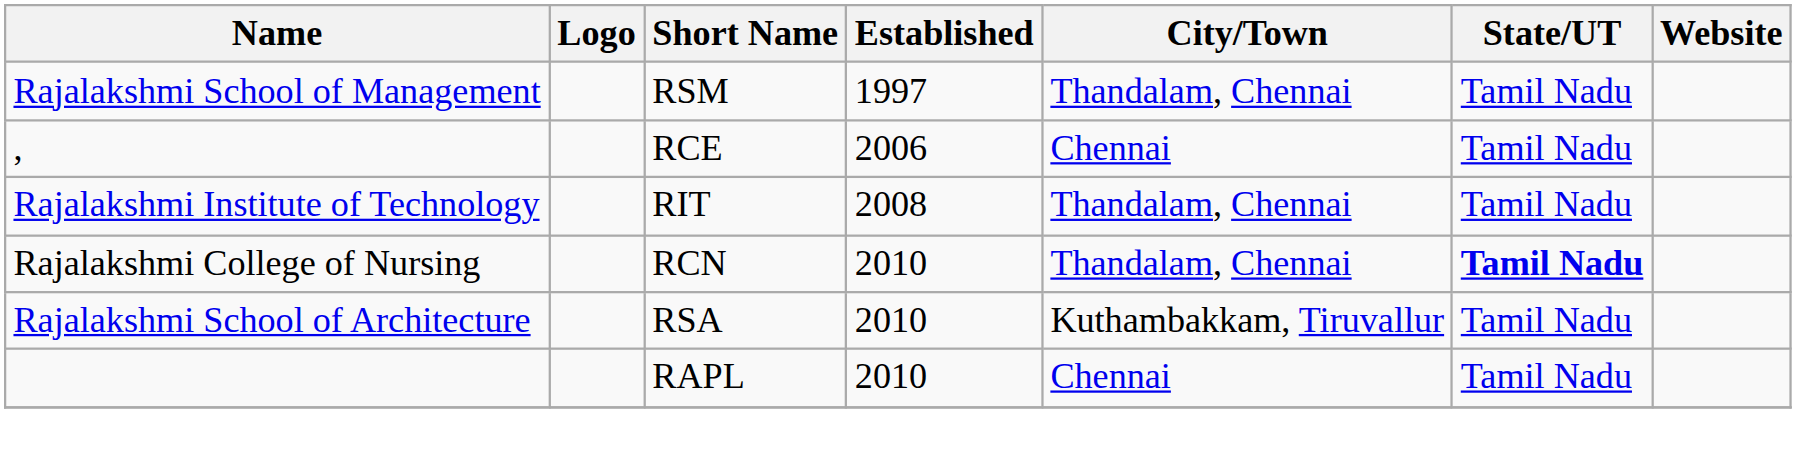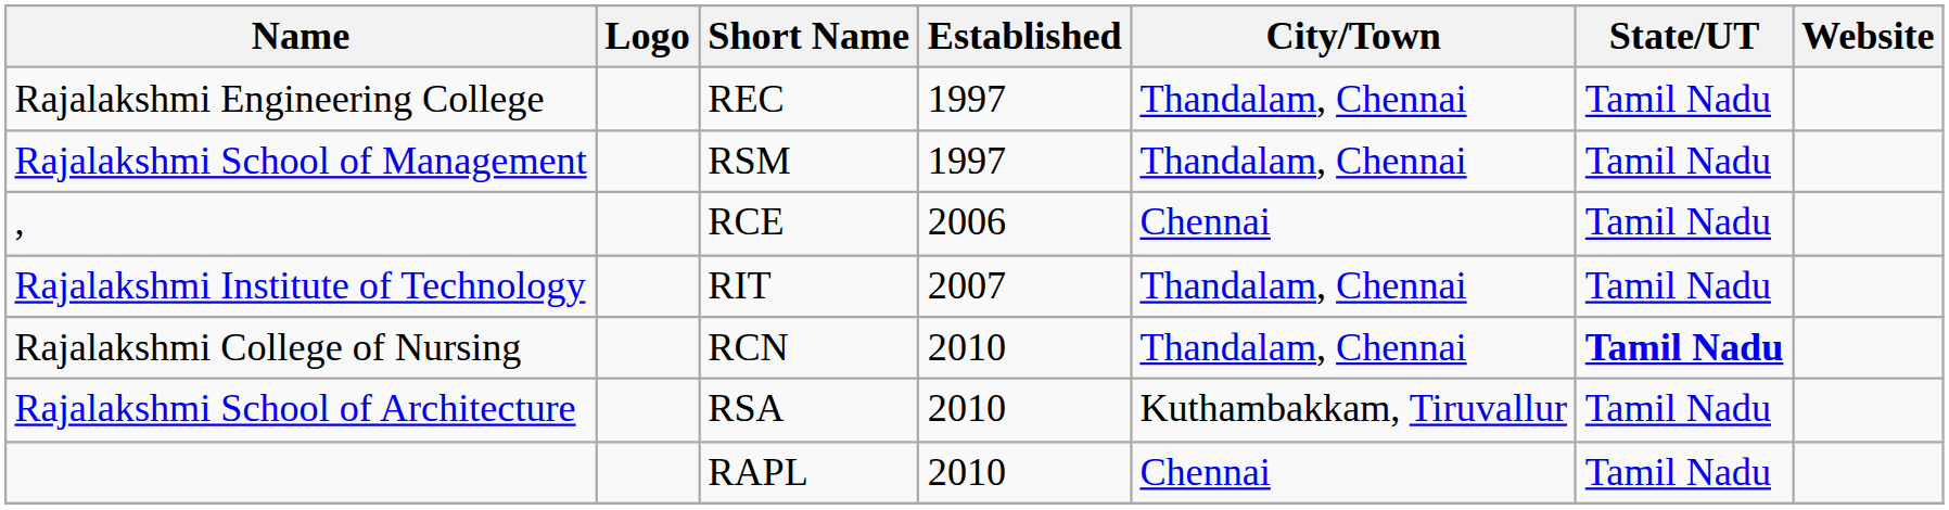+ row: Rajalakshmi Engineering College | REC | 1997 | Thandalam, Chennai | Tamil Nadu
Rajalakshmi Institute of Technology | Established: 2008 -> 2007
